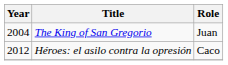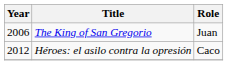The King of San Gregorio | Year: 2004 -> 2006
